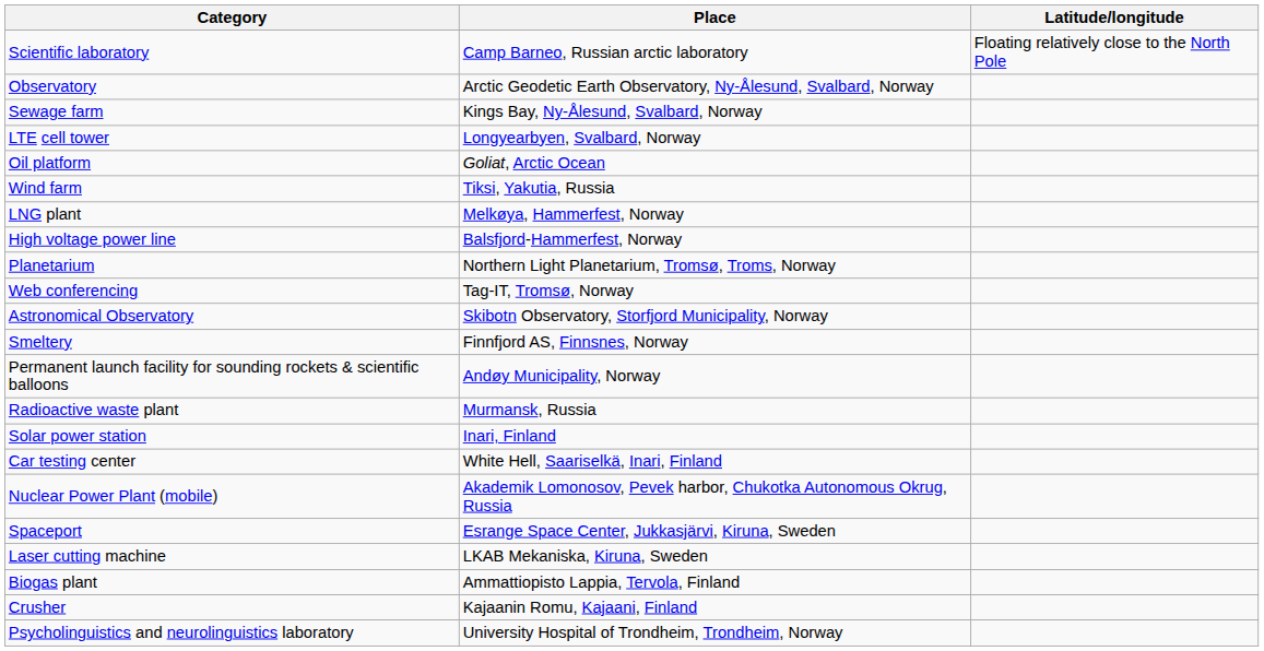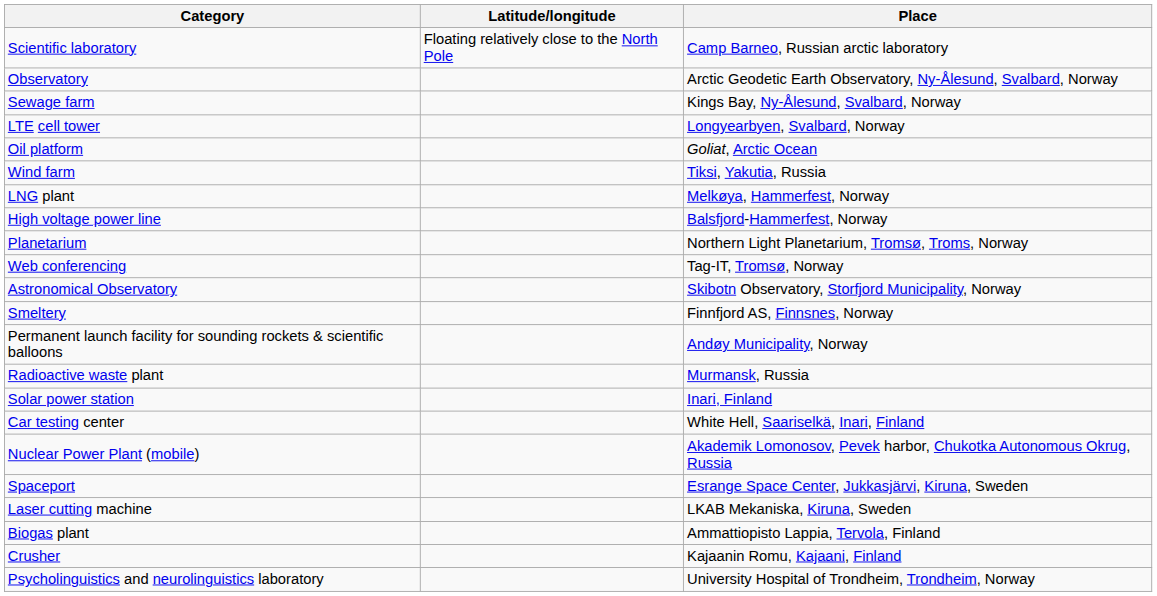columns swapped: Place <-> Latitude/longitude
